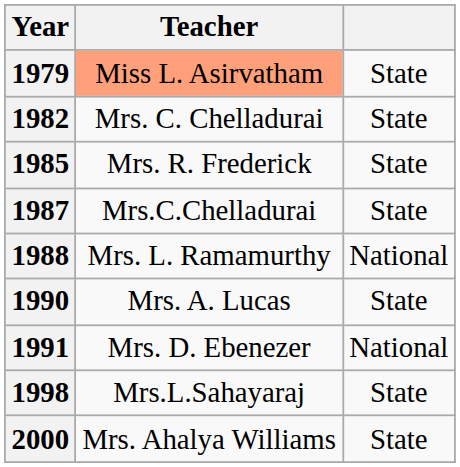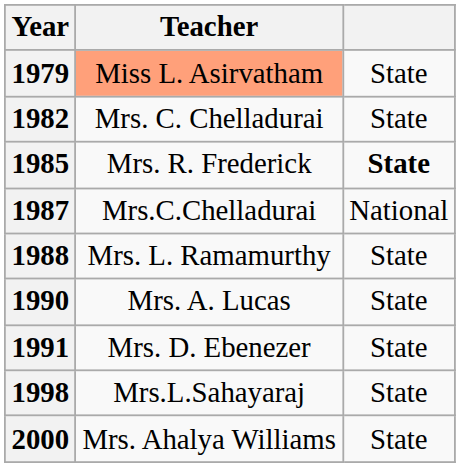1985 | column 3: normal -> bold
1987 | column 3: State -> National
1988 | column 3: National -> State
1991 | column 3: National -> State
